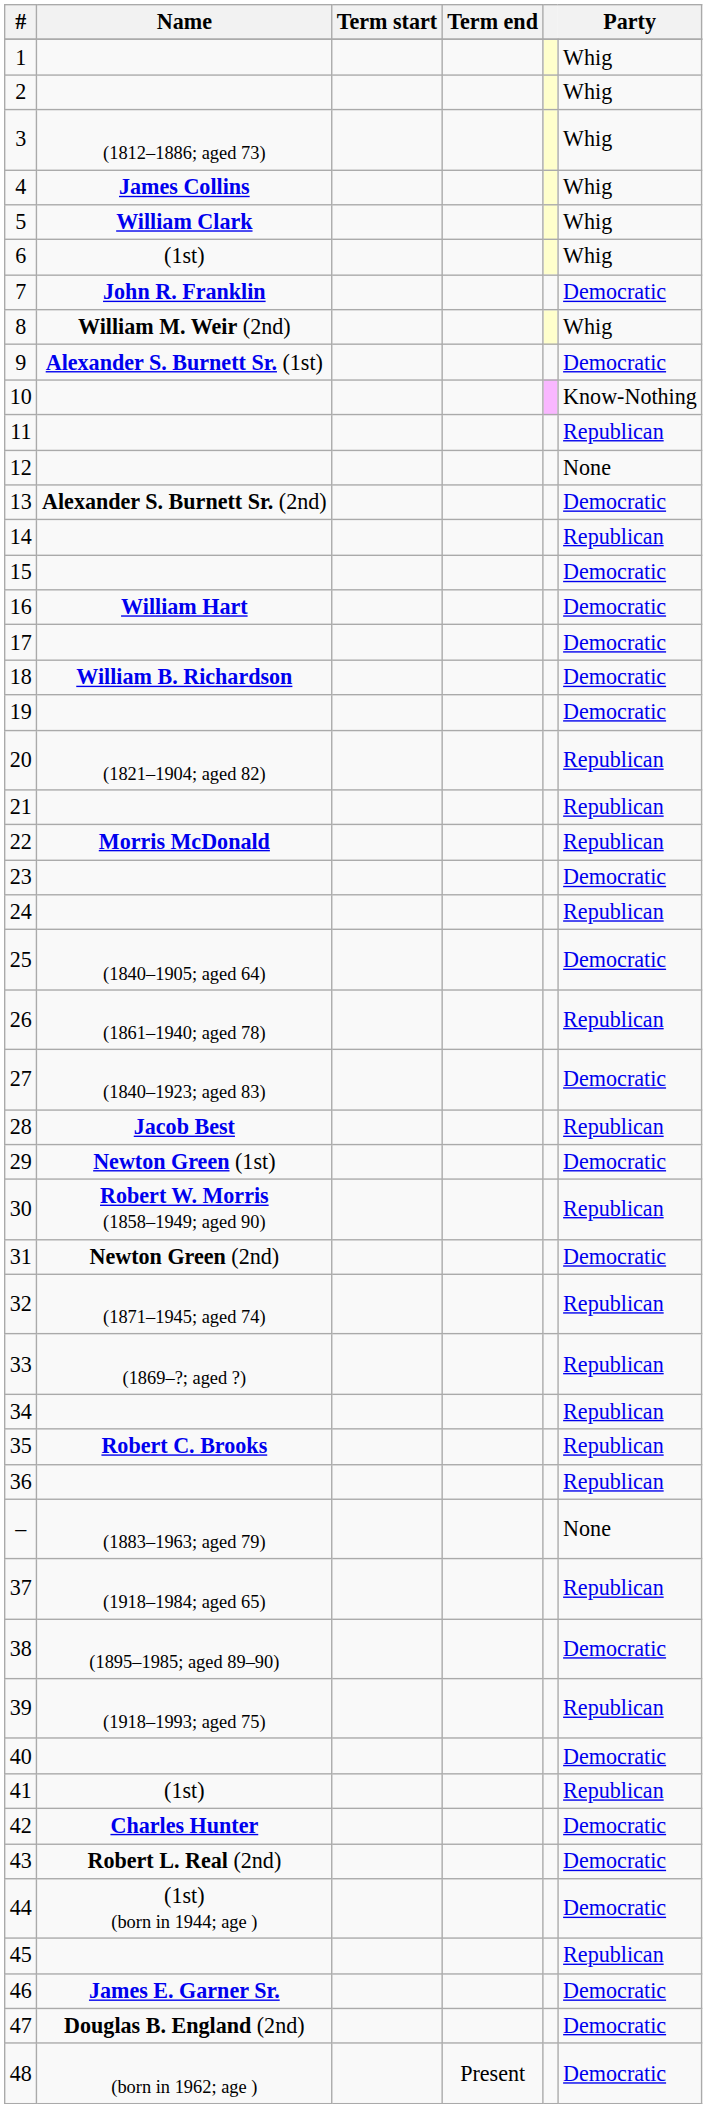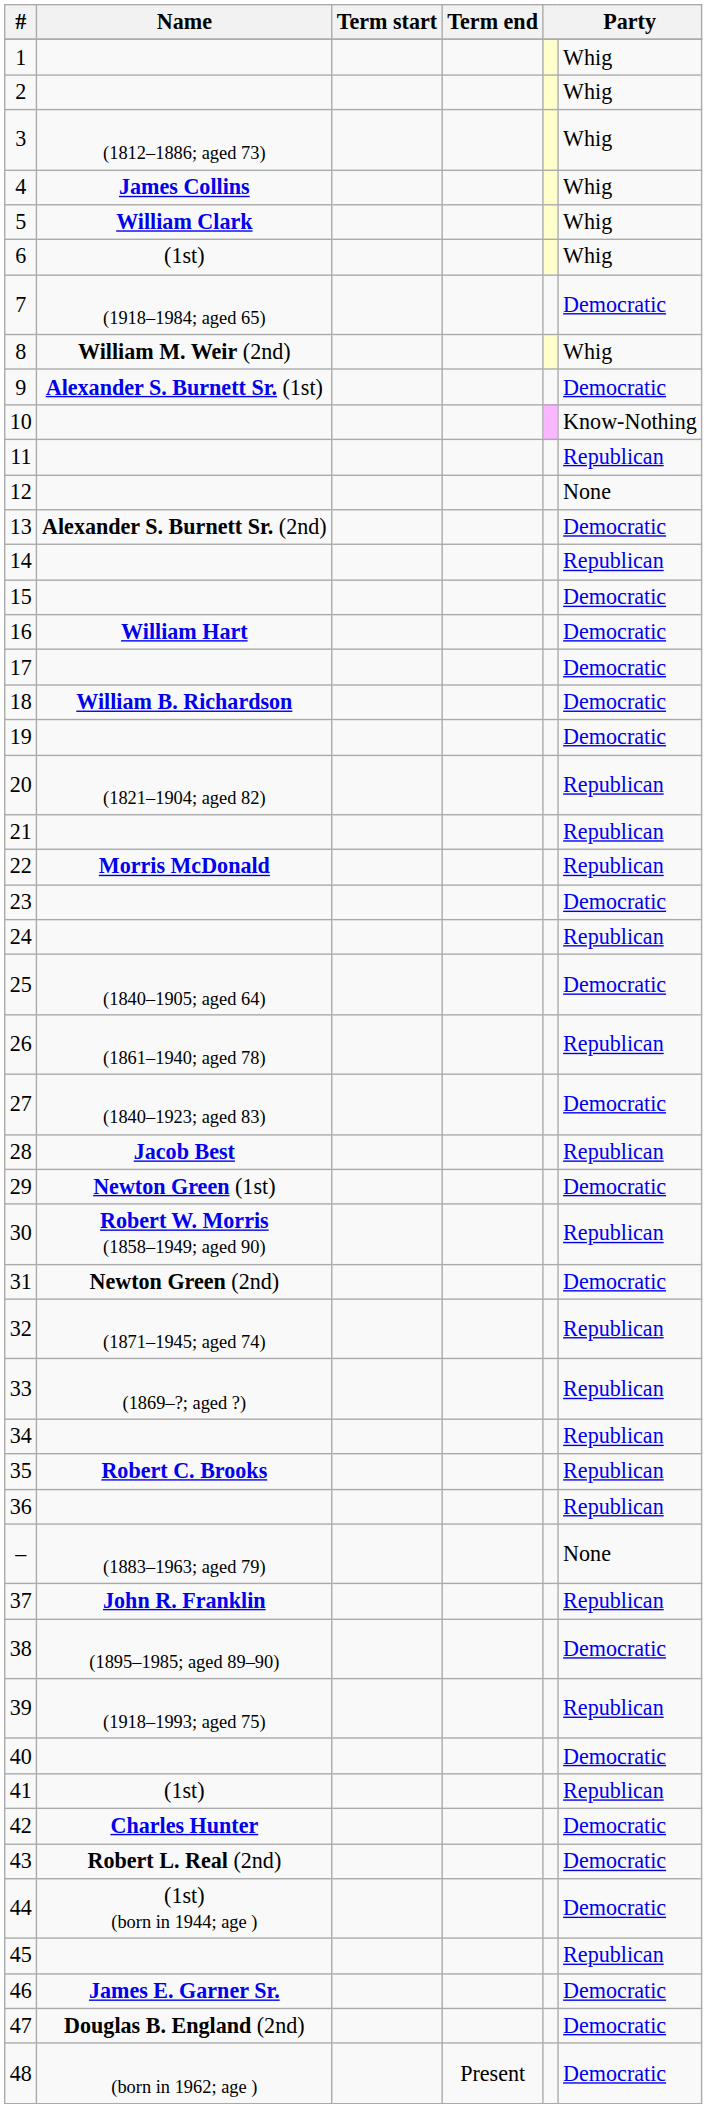7 | Name: John R. Franklin -> (1918–1984; aged 65)
37 | Name: (1918–1984; aged 65) -> John R. Franklin
